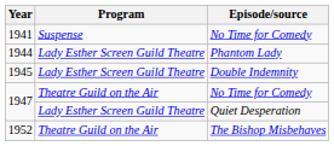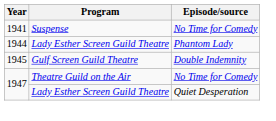1945 | Program: Lady Esther Screen Guild Theatre -> Gulf Screen Guild Theatre
- row: 1952 | Theatre Guild on the Air | The Bishop Misbehaves
